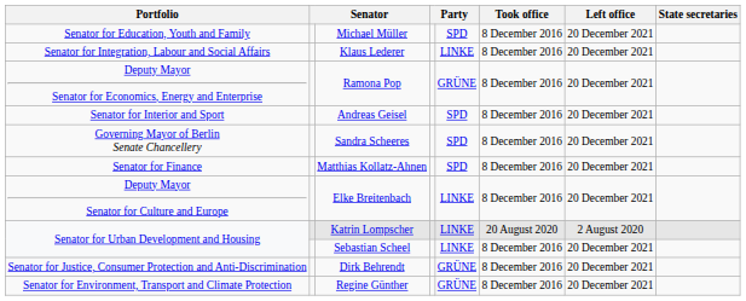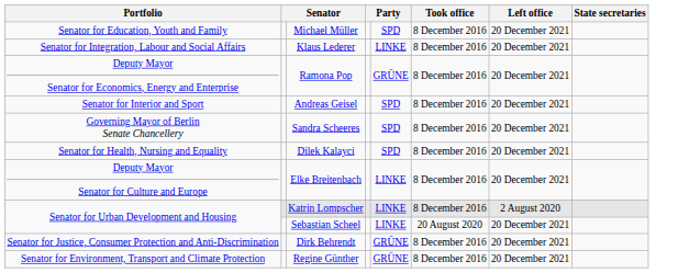- row: Senator for Finance | Matthias Kollatz-Ahnen | SPD | 8 December 2016 | 20 December 2021
+ row: Senator for Health, Nursing and Equality | Dilek Kalayci | SPD | 8 December 2016 | 20 December 2021
Katrin Lompscher | Took office: 20 August 2020 -> 8 December 2016
Sebastian Scheel | Took office: 8 December 2016 -> 20 August 2020
